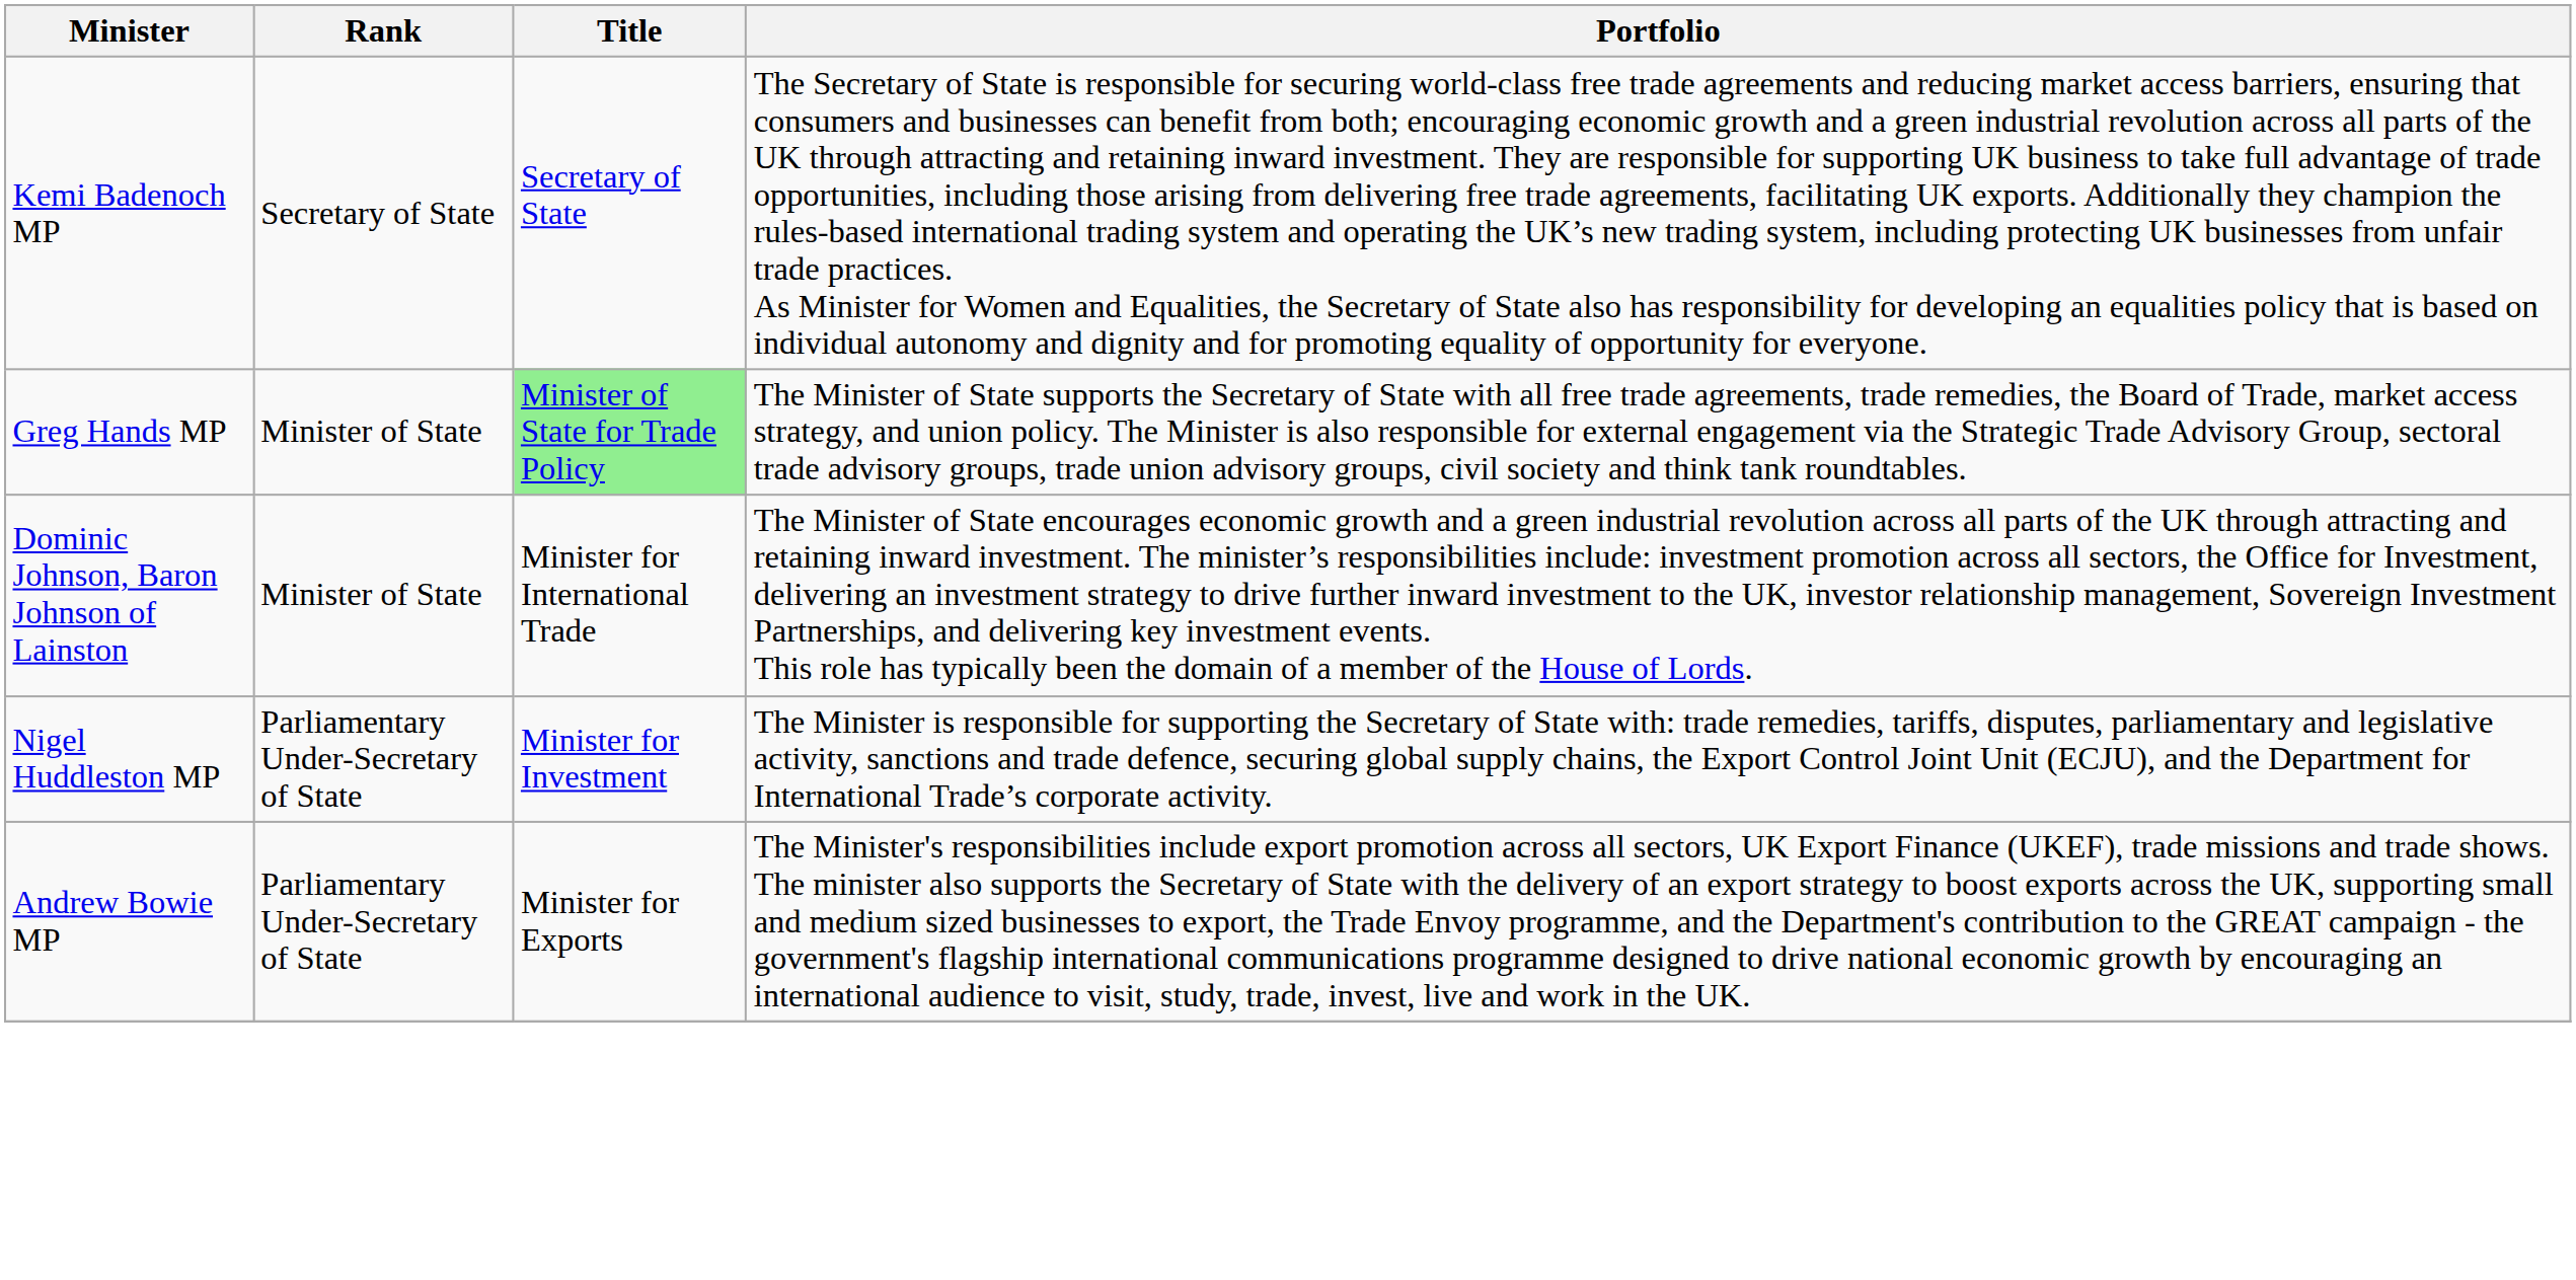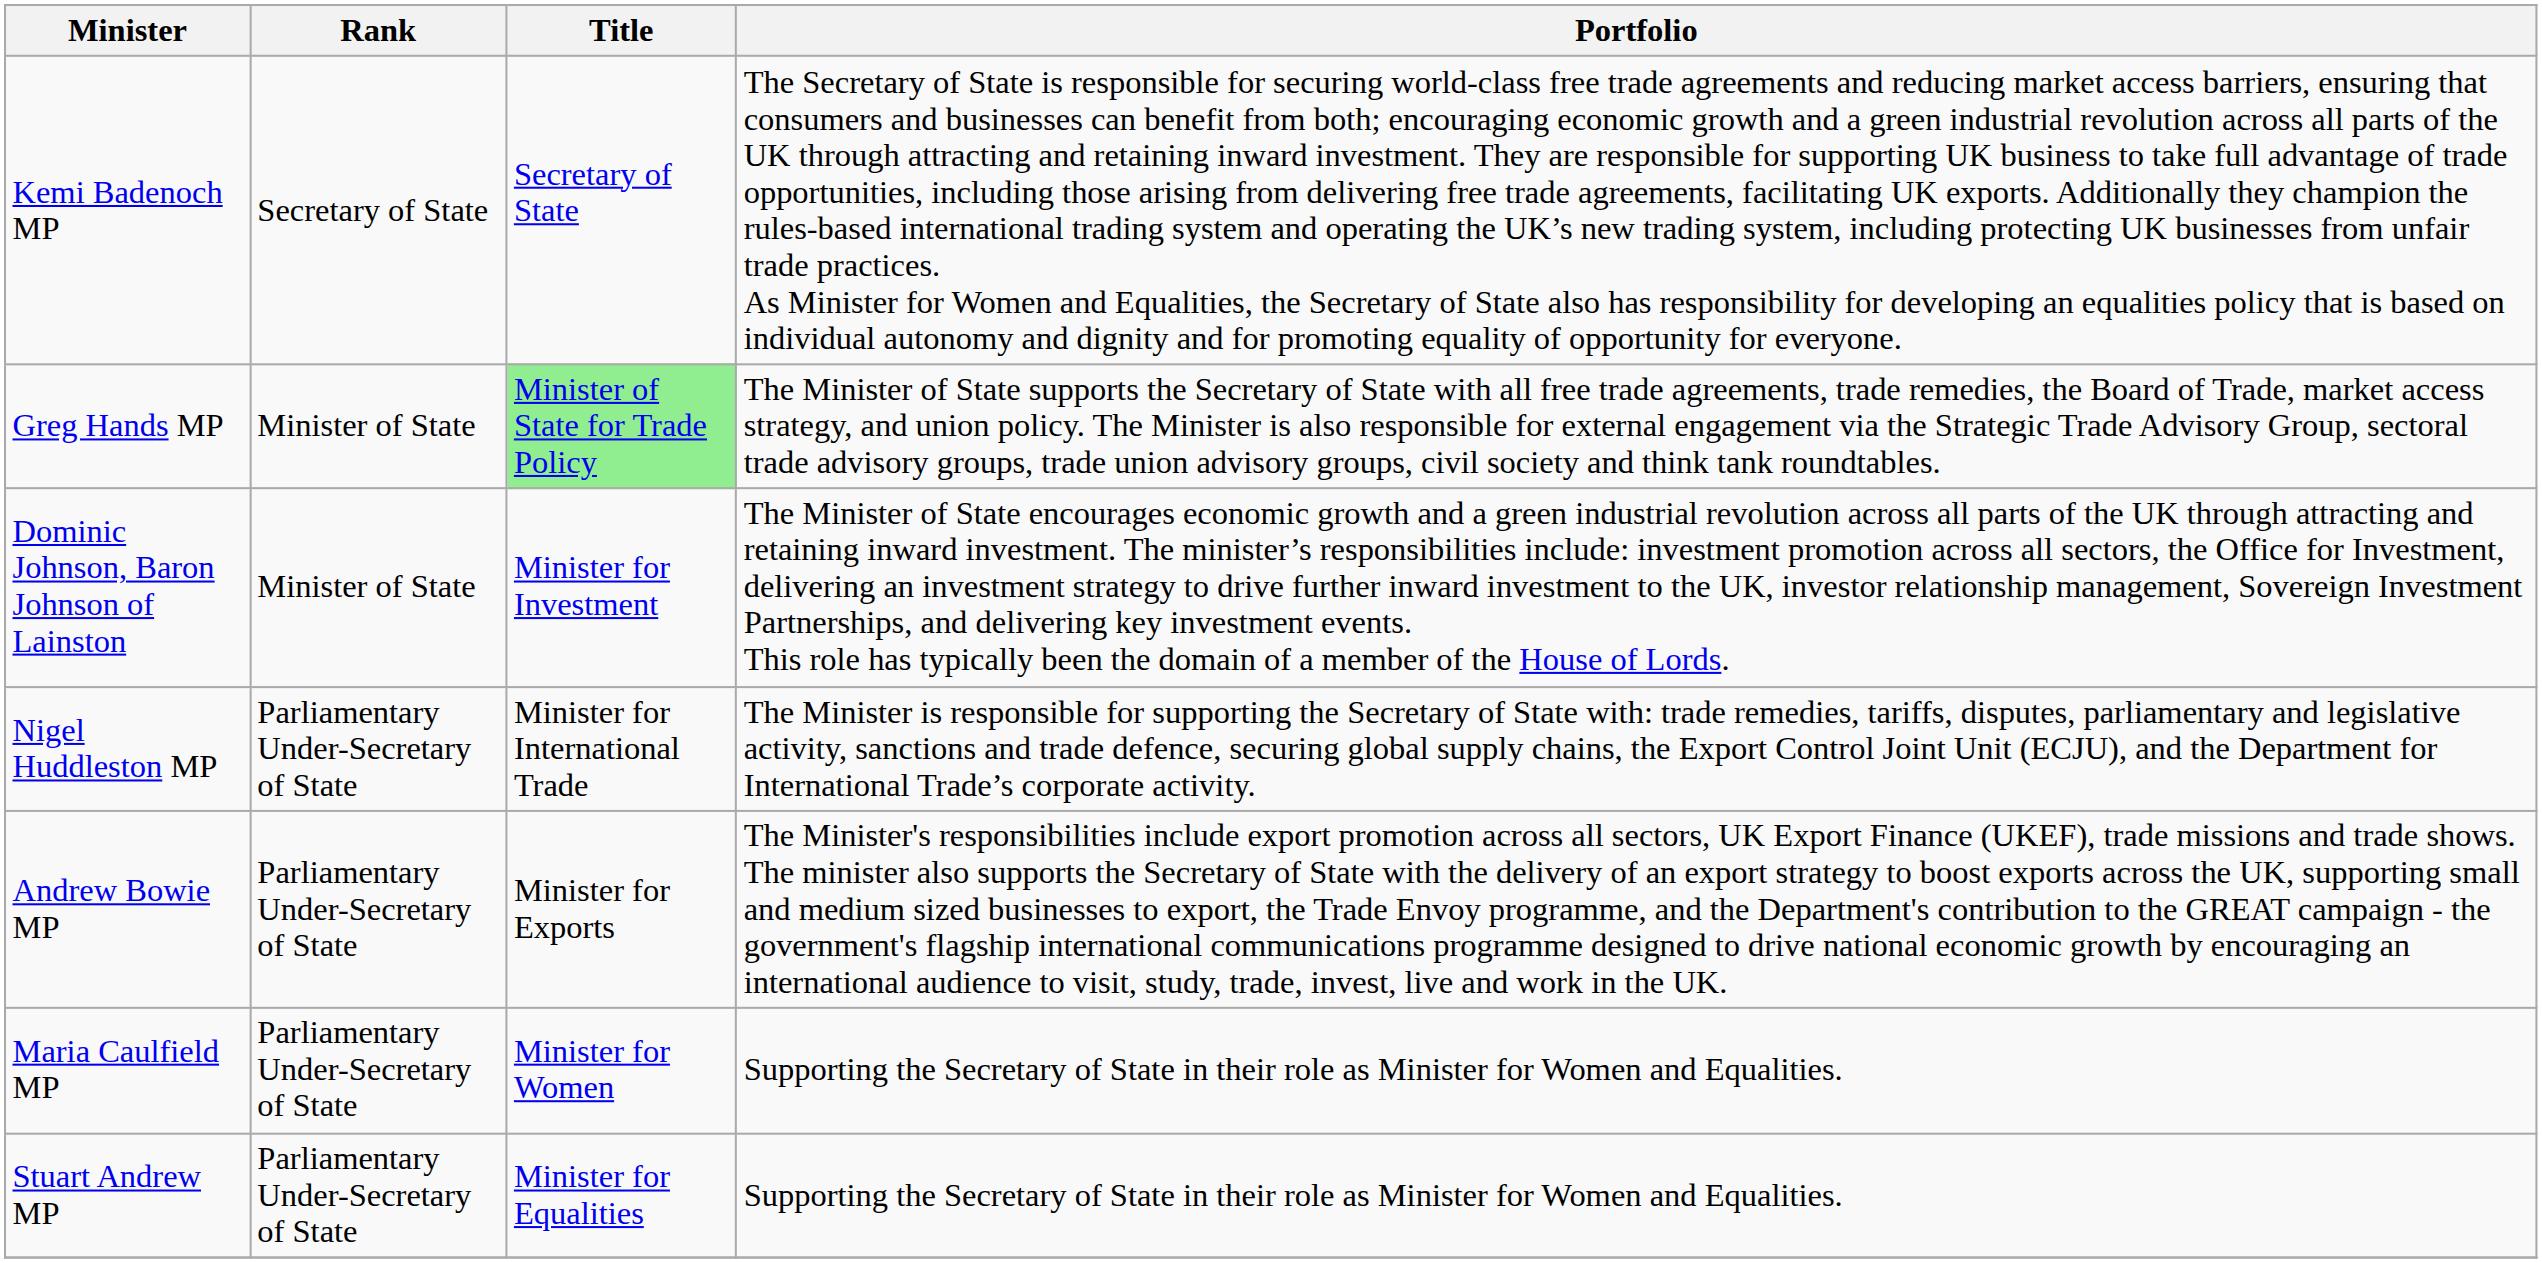Dominic Johnson, Baron Johnson of Lainston | Title: Minister for International Trade -> Minister for Investment
Nigel Huddleston MP | Title: Minister for Investment -> Minister for International Trade
+ row: Maria Caulfield MP | Parliamentary Under-Secretary of State | Minister for Women | Supporting the Secretary of State in their role as Minister for Women and Equalities.
+ row: Stuart Andrew MP | Parliamentary Under-Secretary of State | Minister for Equalities | Supporting the Secretary of State in their role as Minister for Women and Equalities.
